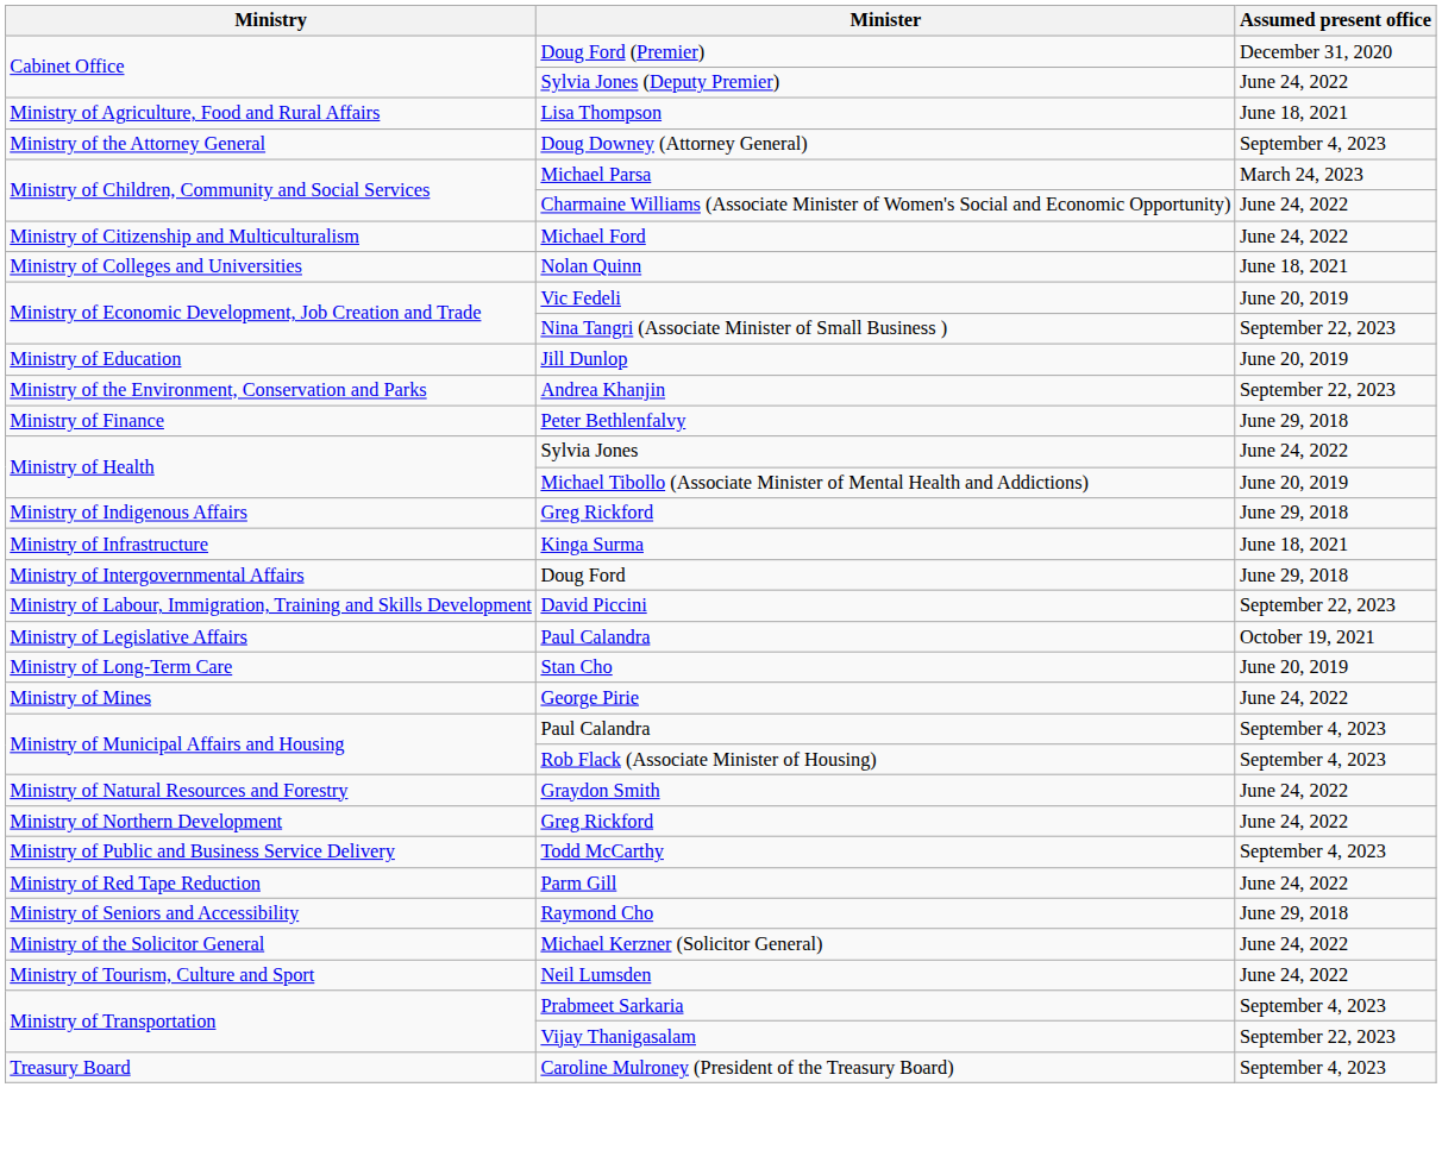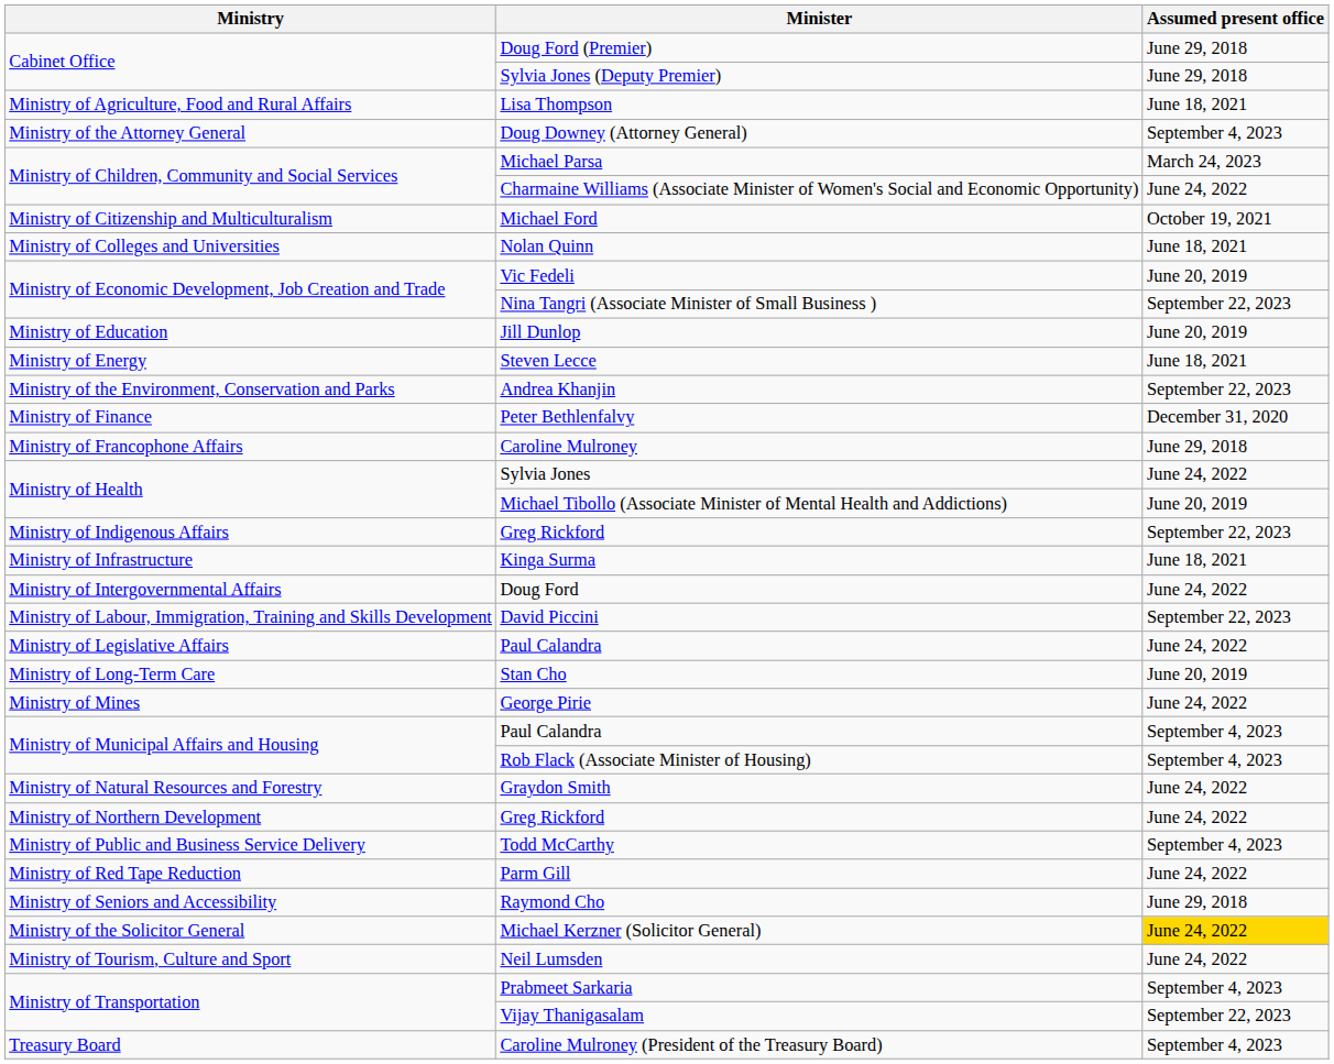Doug Ford (Premier) | Assumed present office: December 31, 2020 -> June 29, 2018
Sylvia Jones (Deputy Premier) | Assumed present office: June 24, 2022 -> June 29, 2018
Michael Ford | Assumed present office: June 24, 2022 -> October 19, 2021
+ row: Ministry of Energy | Steven Lecce | June 18, 2021
Peter Bethlenfalvy | Assumed present office: June 29, 2018 -> December 31, 2020
+ row: Ministry of Francophone Affairs | Caroline Mulroney | June 29, 2018
Ministry of Indigenous Affairs / Greg Rickford | Assumed present office: June 29, 2018 -> September 22, 2023
Doug Ford | Assumed present office: June 29, 2018 -> June 24, 2022
Ministry of Legislative Affairs / Paul Calandra | Assumed present office: October 19, 2021 -> June 24, 2022
Michael Kerzner (Solicitor General) | Assumed present office: no background -> gold background
